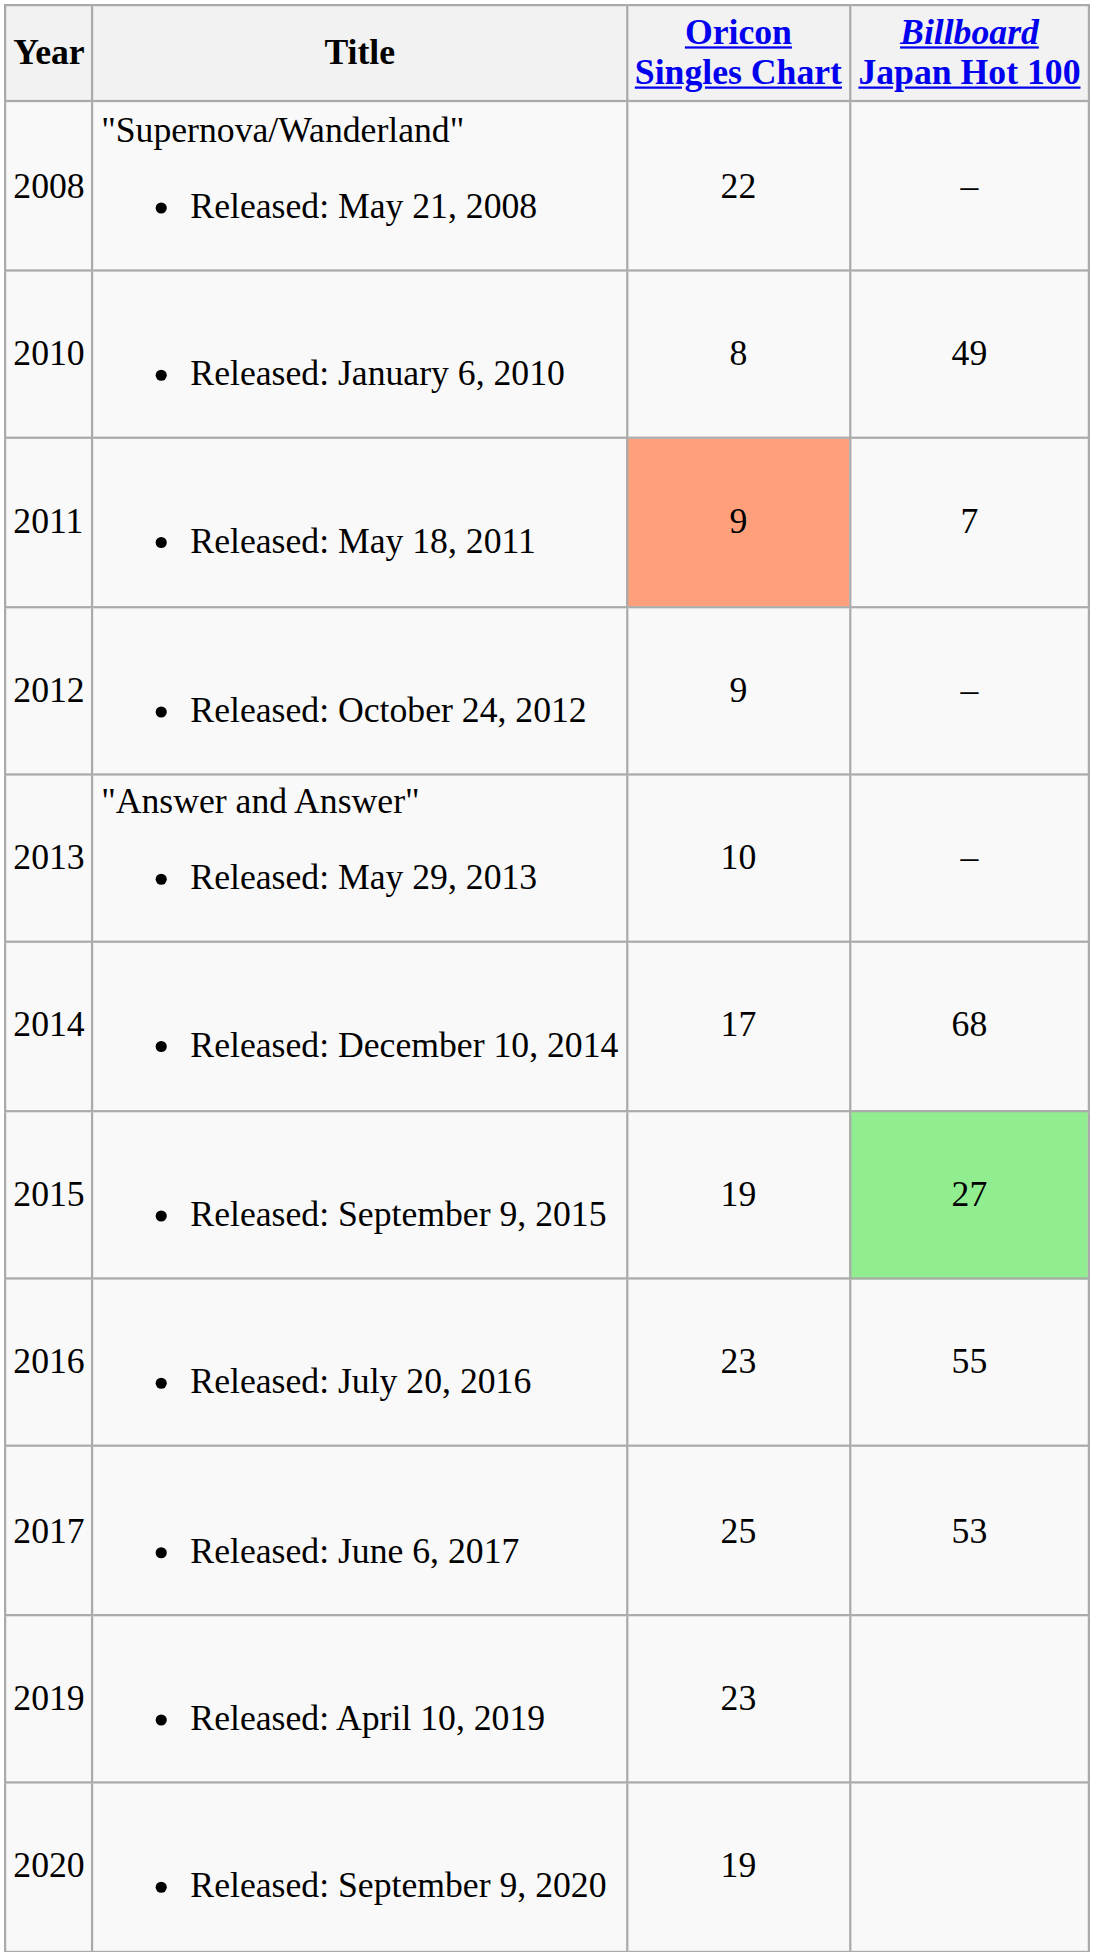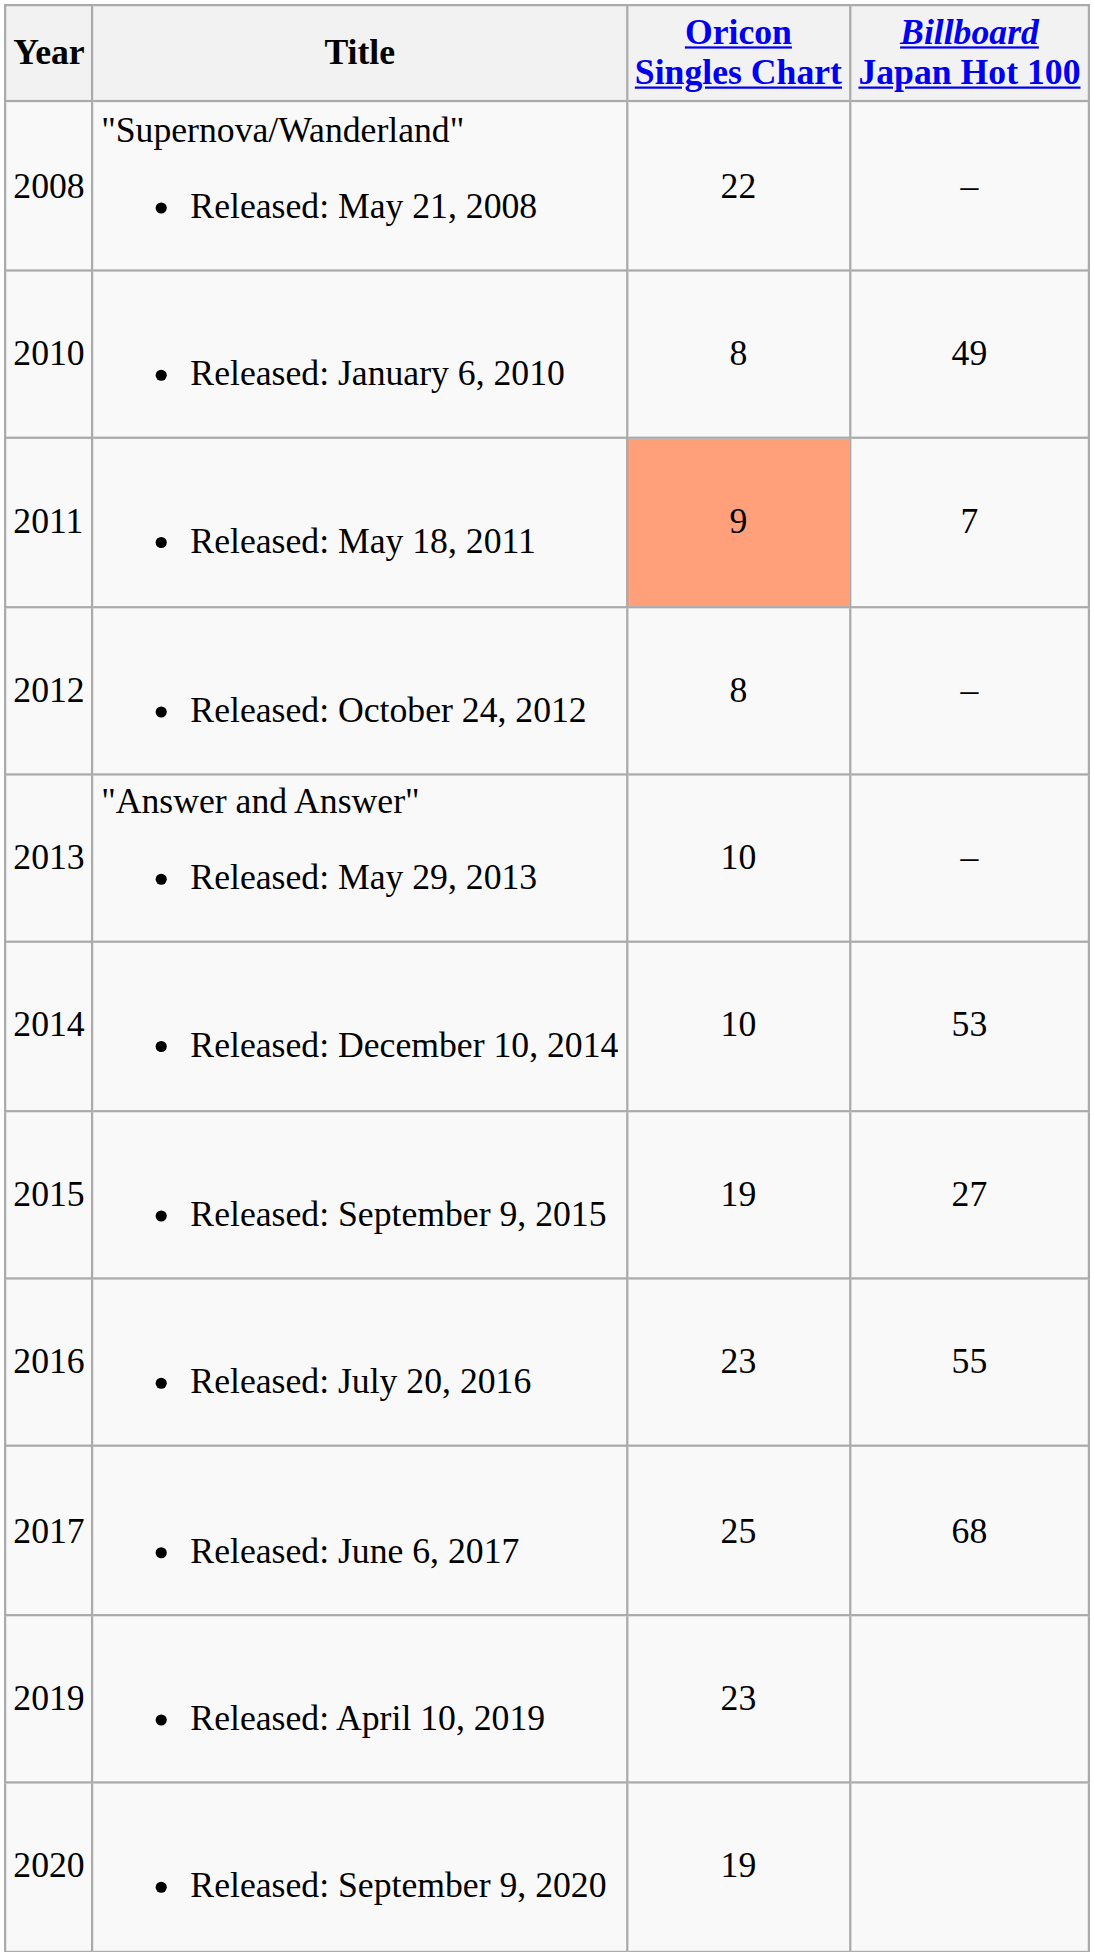Released: October 24, 2012 | Oricon Singles Chart: 9 -> 8
Released: December 10, 2014 | Oricon Singles Chart: 17 -> 10
Released: December 10, 2014 | Billboard Japan Hot 100: 68 -> 53
Released: September 9, 2015 | Billboard Japan Hot 100: lightgreen background -> no background
Released: June 6, 2017 | Billboard Japan Hot 100: 53 -> 68
